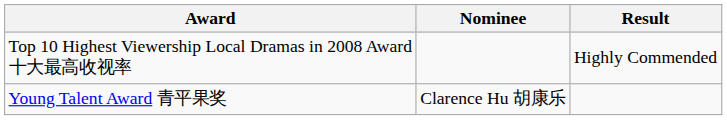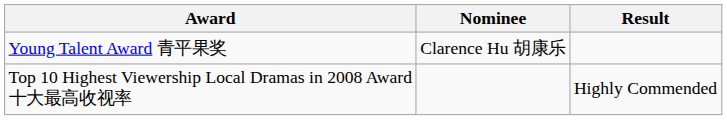rows swapped: Young Talent Award 青平果奖 <-> Top 10 Highest Viewership Local Dramas in 2008 Award 十大最高收视率
